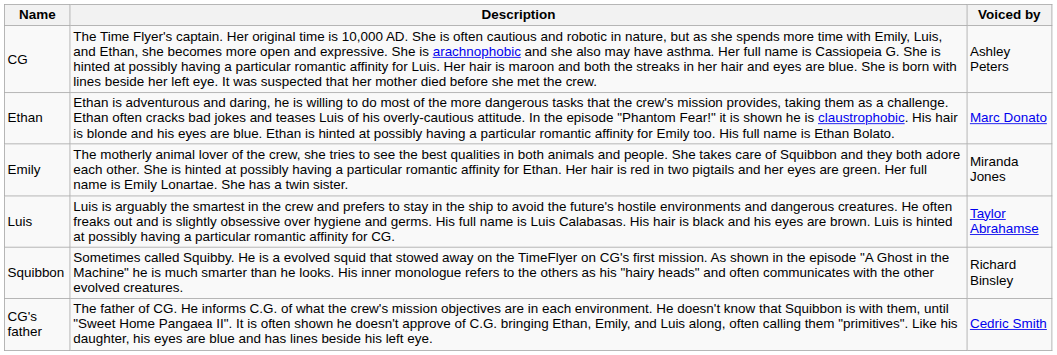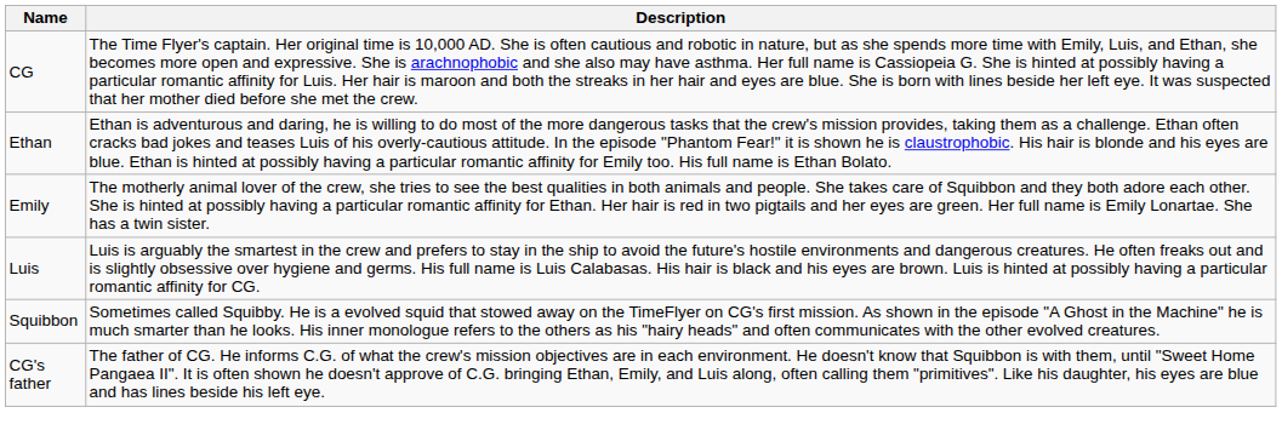- column: Voiced by | Ashley Peters | Marc Donato | Miranda Jones | Taylor Abrahamse | Richard Binsley | Cedric Smith
